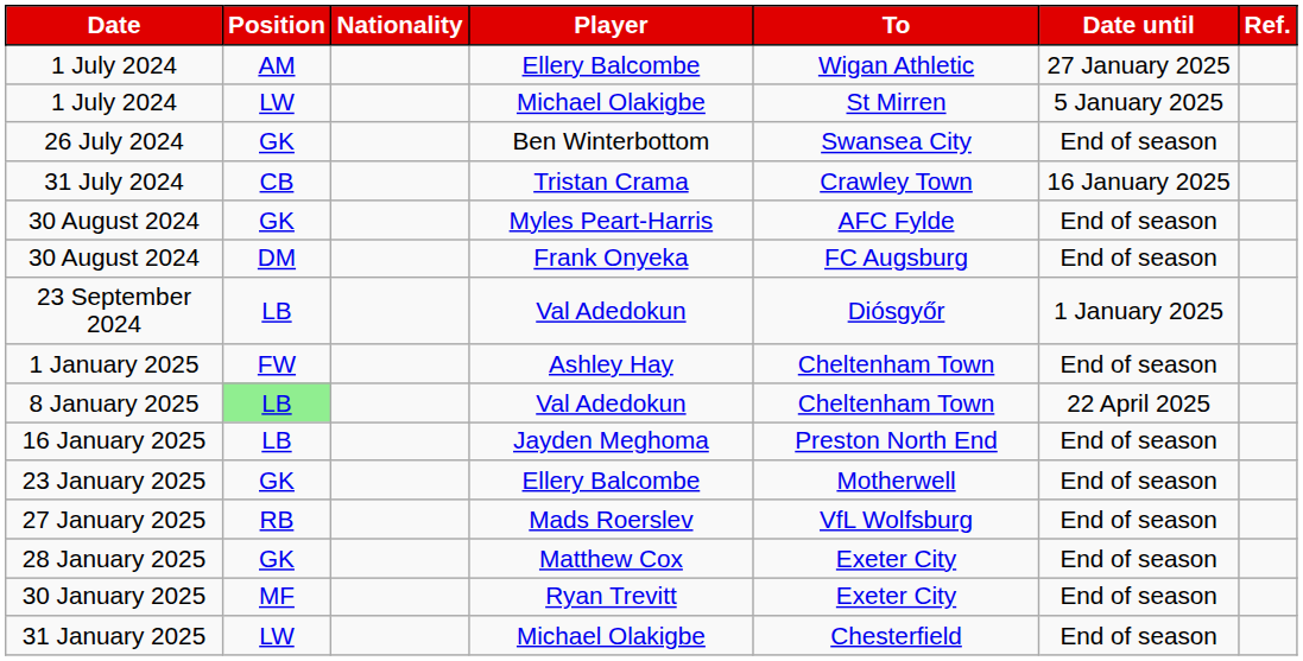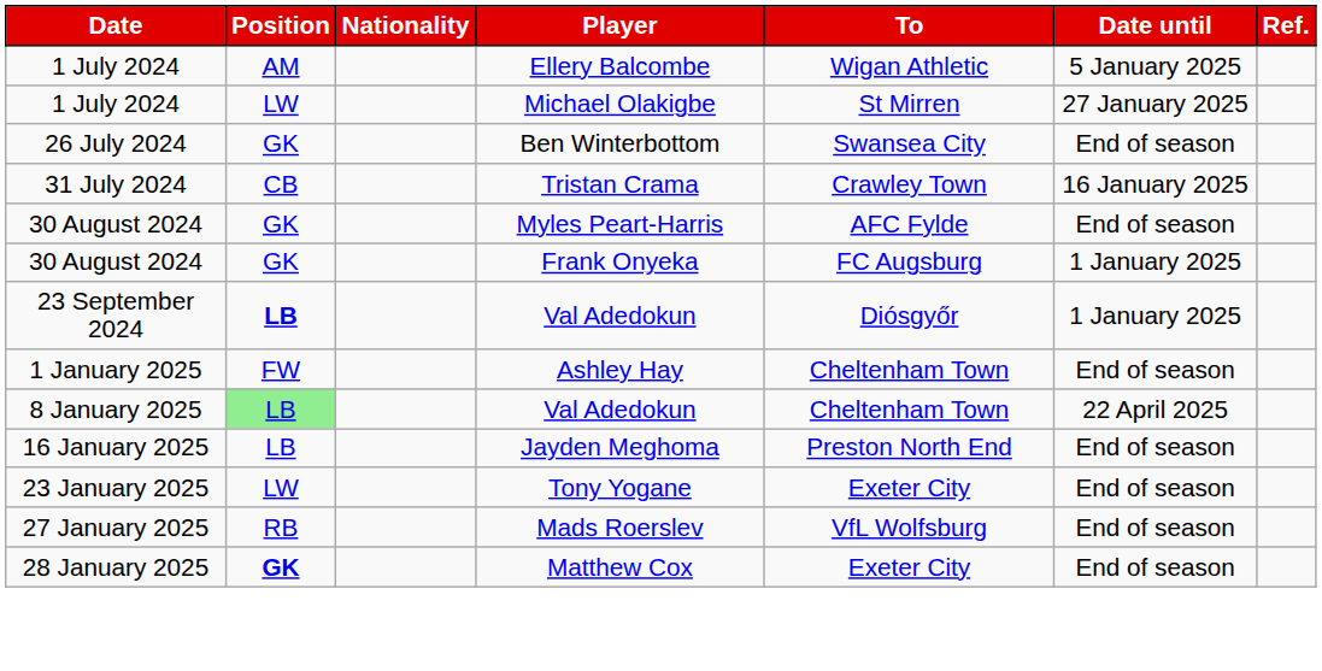1 July 2024 / Ellery Balcombe | Date until: 27 January 2025 -> 5 January 2025
1 July 2024 / Michael Olakigbe | Date until: 5 January 2025 -> 27 January 2025
30 August 2024 / Frank Onyeka | Position: DM -> GK
30 August 2024 / Frank Onyeka | Date until: End of season -> 1 January 2025
23 September 2024 | Position: normal -> bold
- row: 23 January 2025 | GK | Ellery Balcombe | Motherwell | End of season
+ row: 23 January 2025 | LW | Tony Yogane | Exeter City | End of season
28 January 2025 | Position: normal -> bold
- row: 30 January 2025 | MF | Ryan Trevitt | Exeter City | End of season
- row: 31 January 2025 | LW | Michael Olakigbe | Chesterfield | End of season
